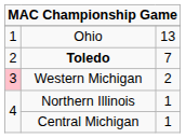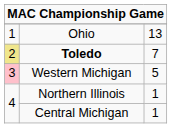Toledo | column 1: no background -> khaki background
Western Michigan | column 3: 2 -> 5
